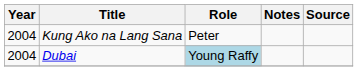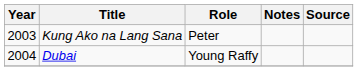Kung Ako na Lang Sana | Year: 2004 -> 2003
Dubai | Role: lightblue background -> no background
